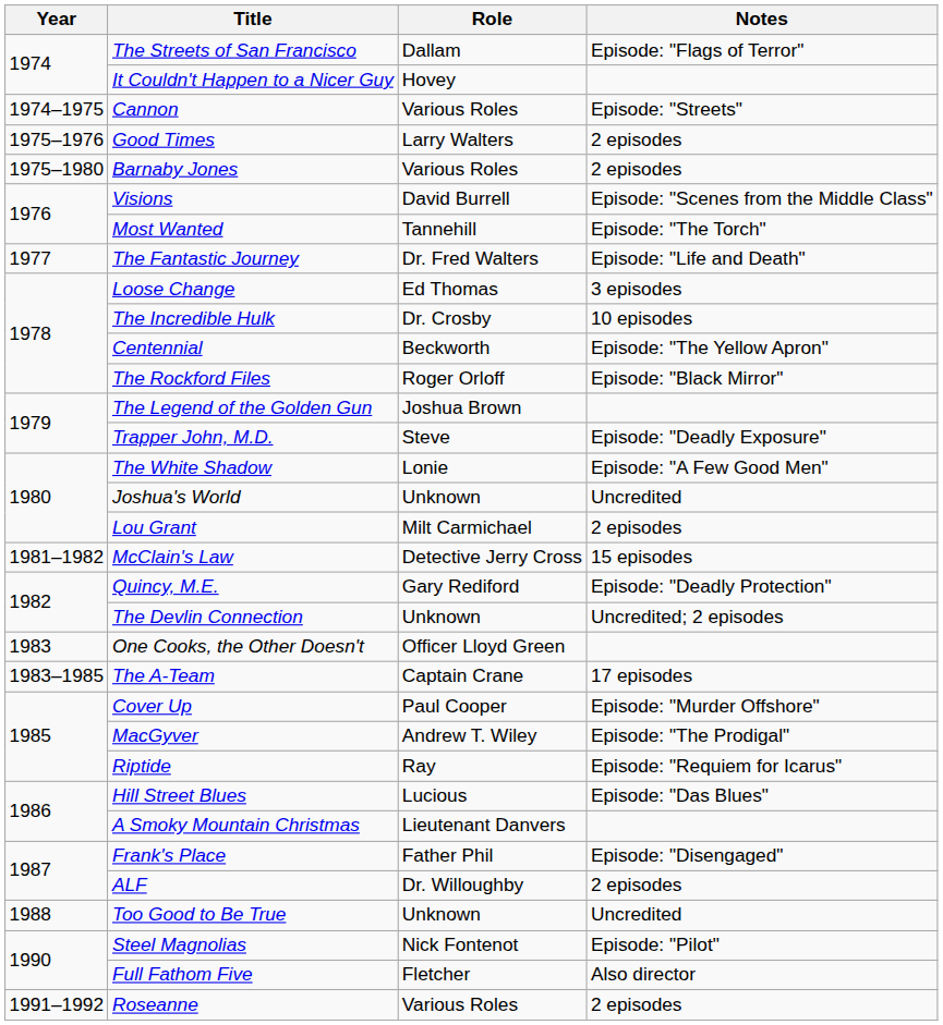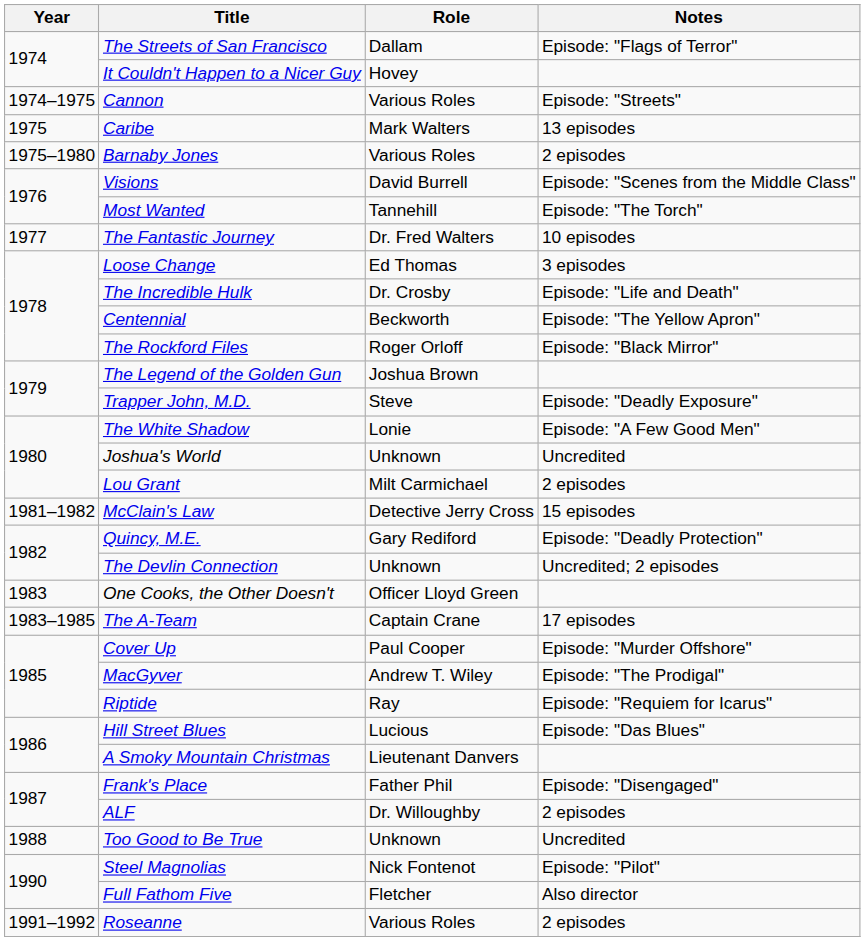+ row: 1975 | Caribe | Mark Walters | 13 episodes
- row: 1975–1976 | Good Times | Larry Walters | 2 episodes
The Fantastic Journey | Notes: Episode: "Life and Death" -> 10 episodes
The Incredible Hulk | Notes: 10 episodes -> Episode: "Life and Death"
